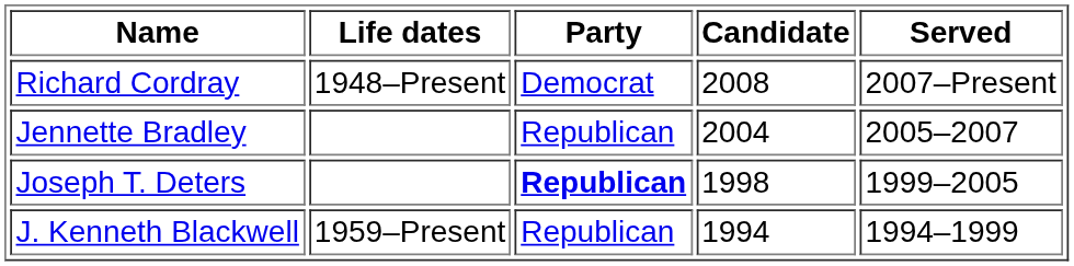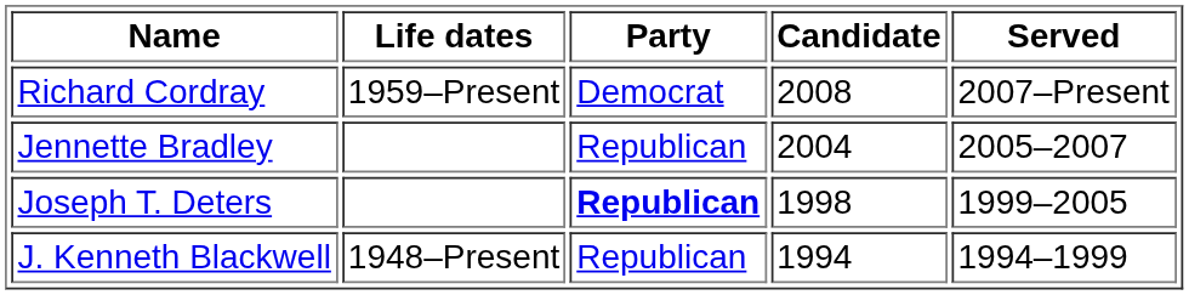Richard Cordray | Life dates: 1948–Present -> 1959–Present
J. Kenneth Blackwell | Life dates: 1959–Present -> 1948–Present
